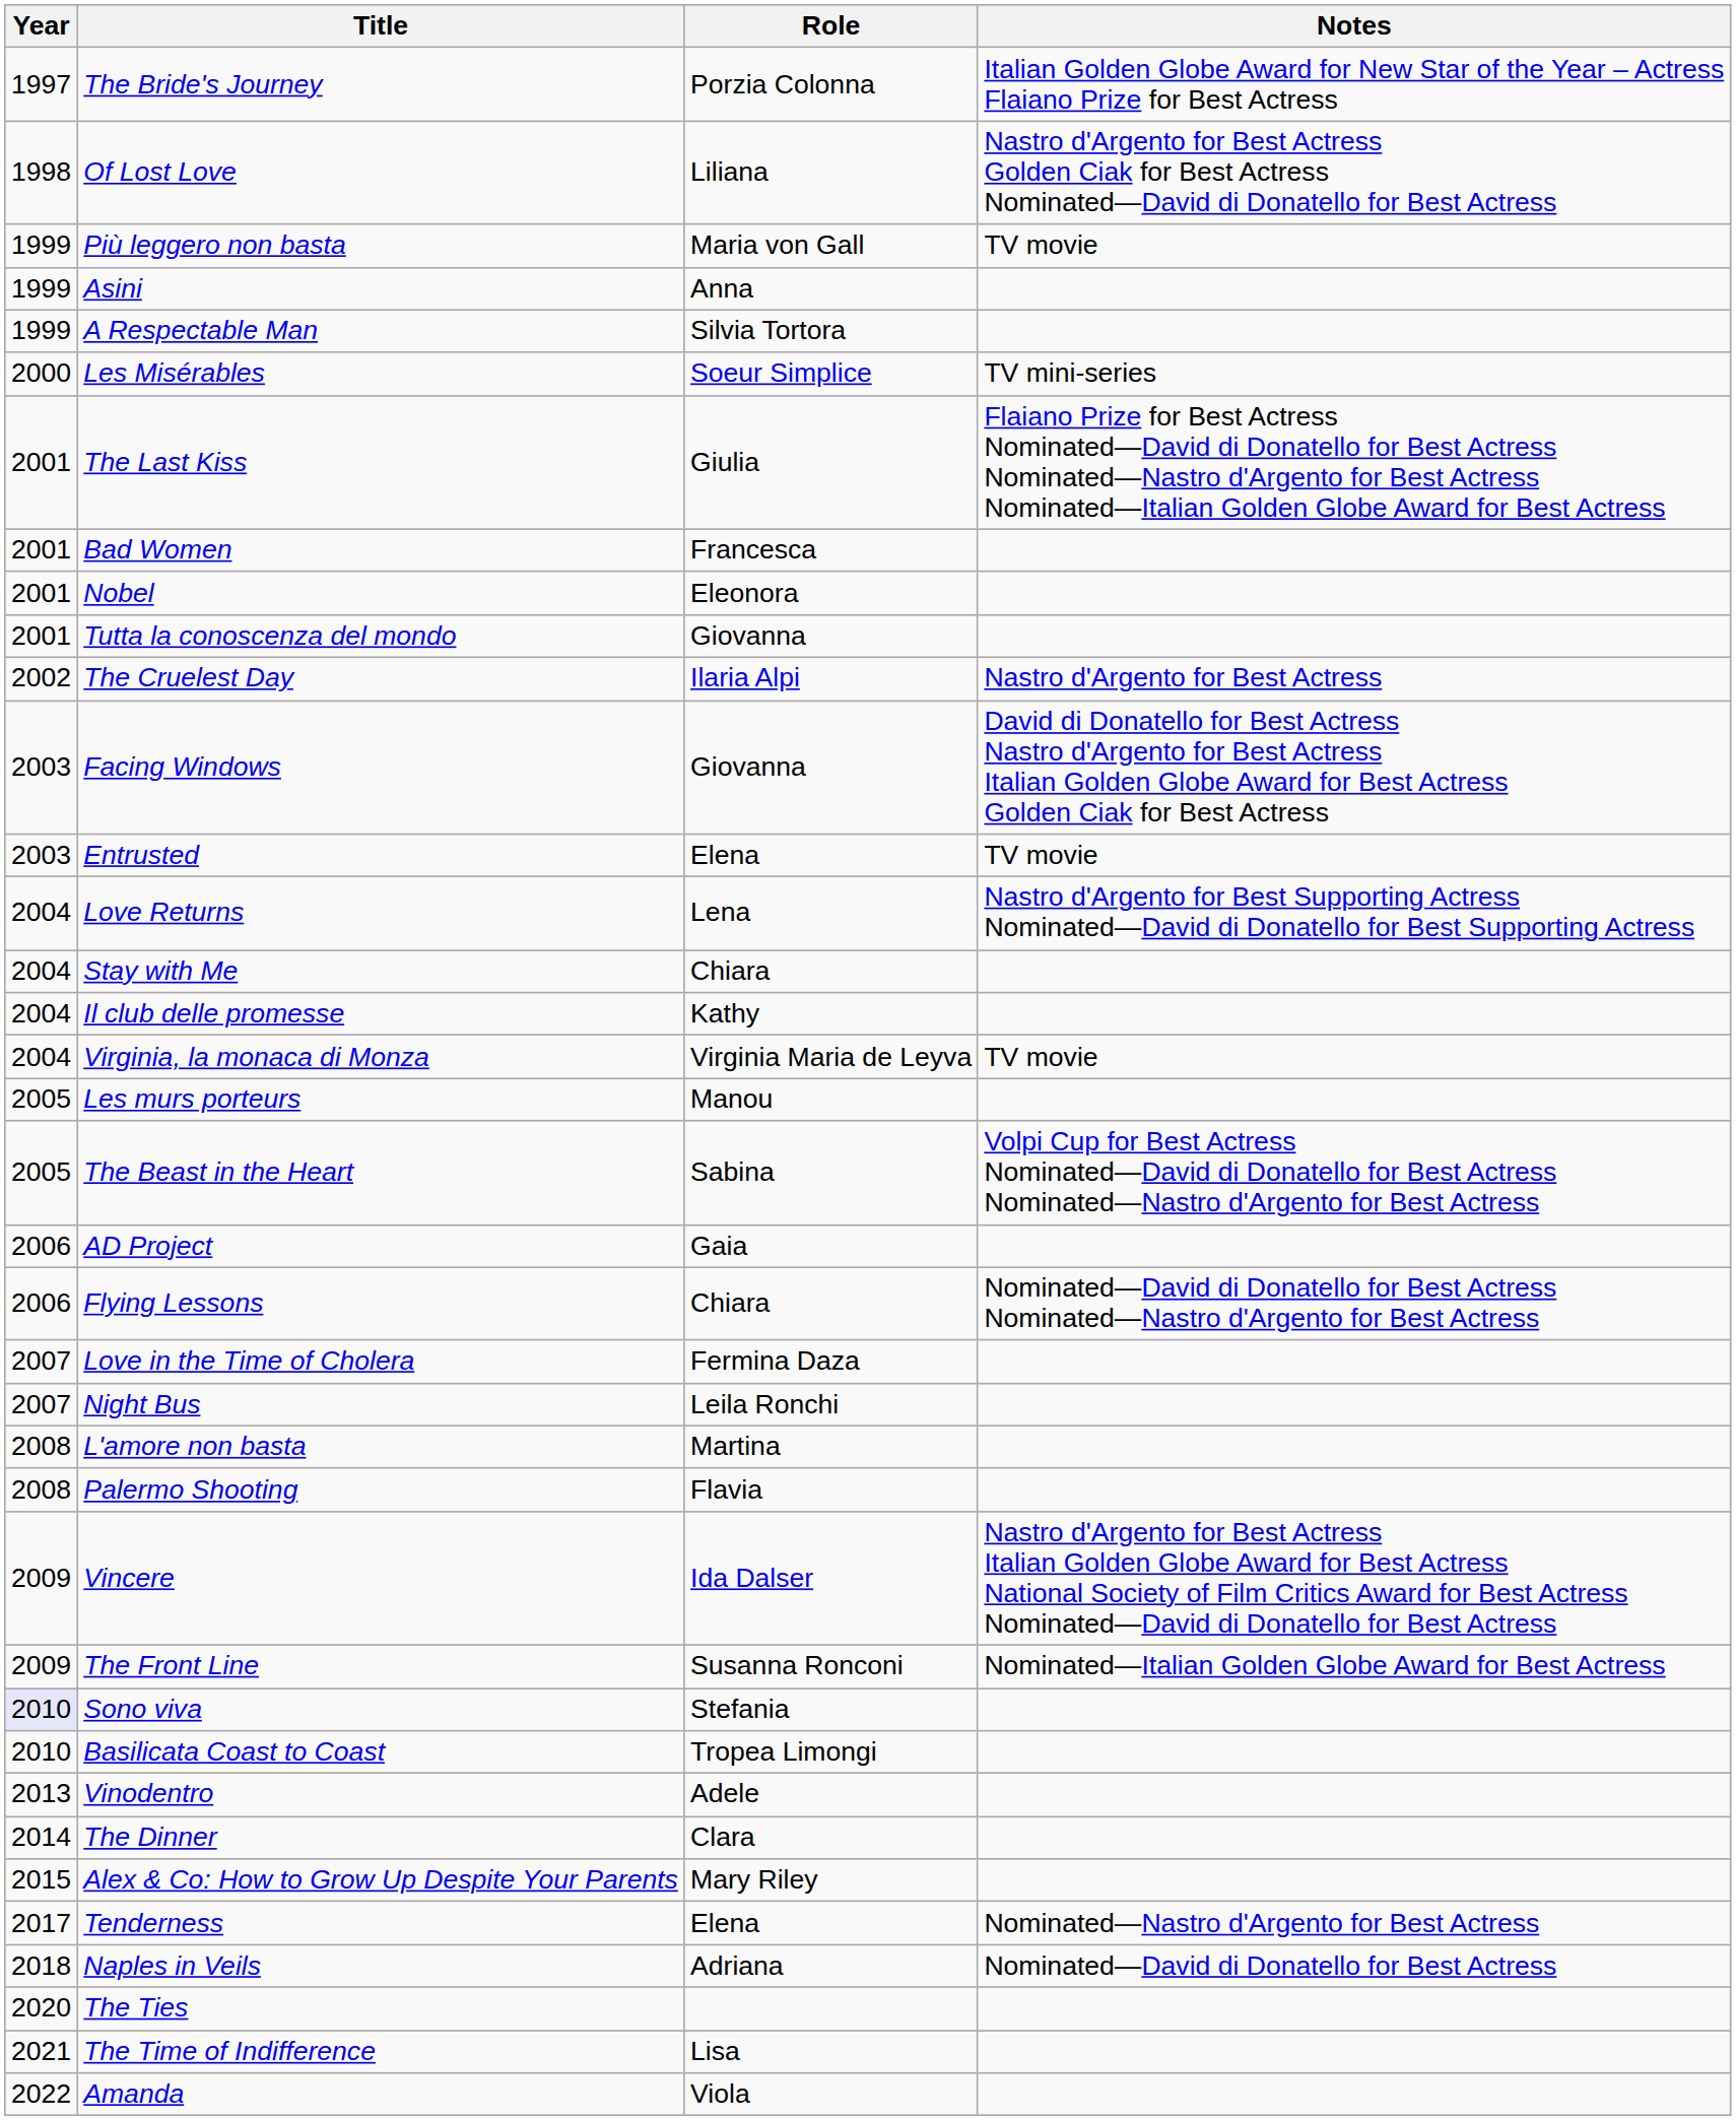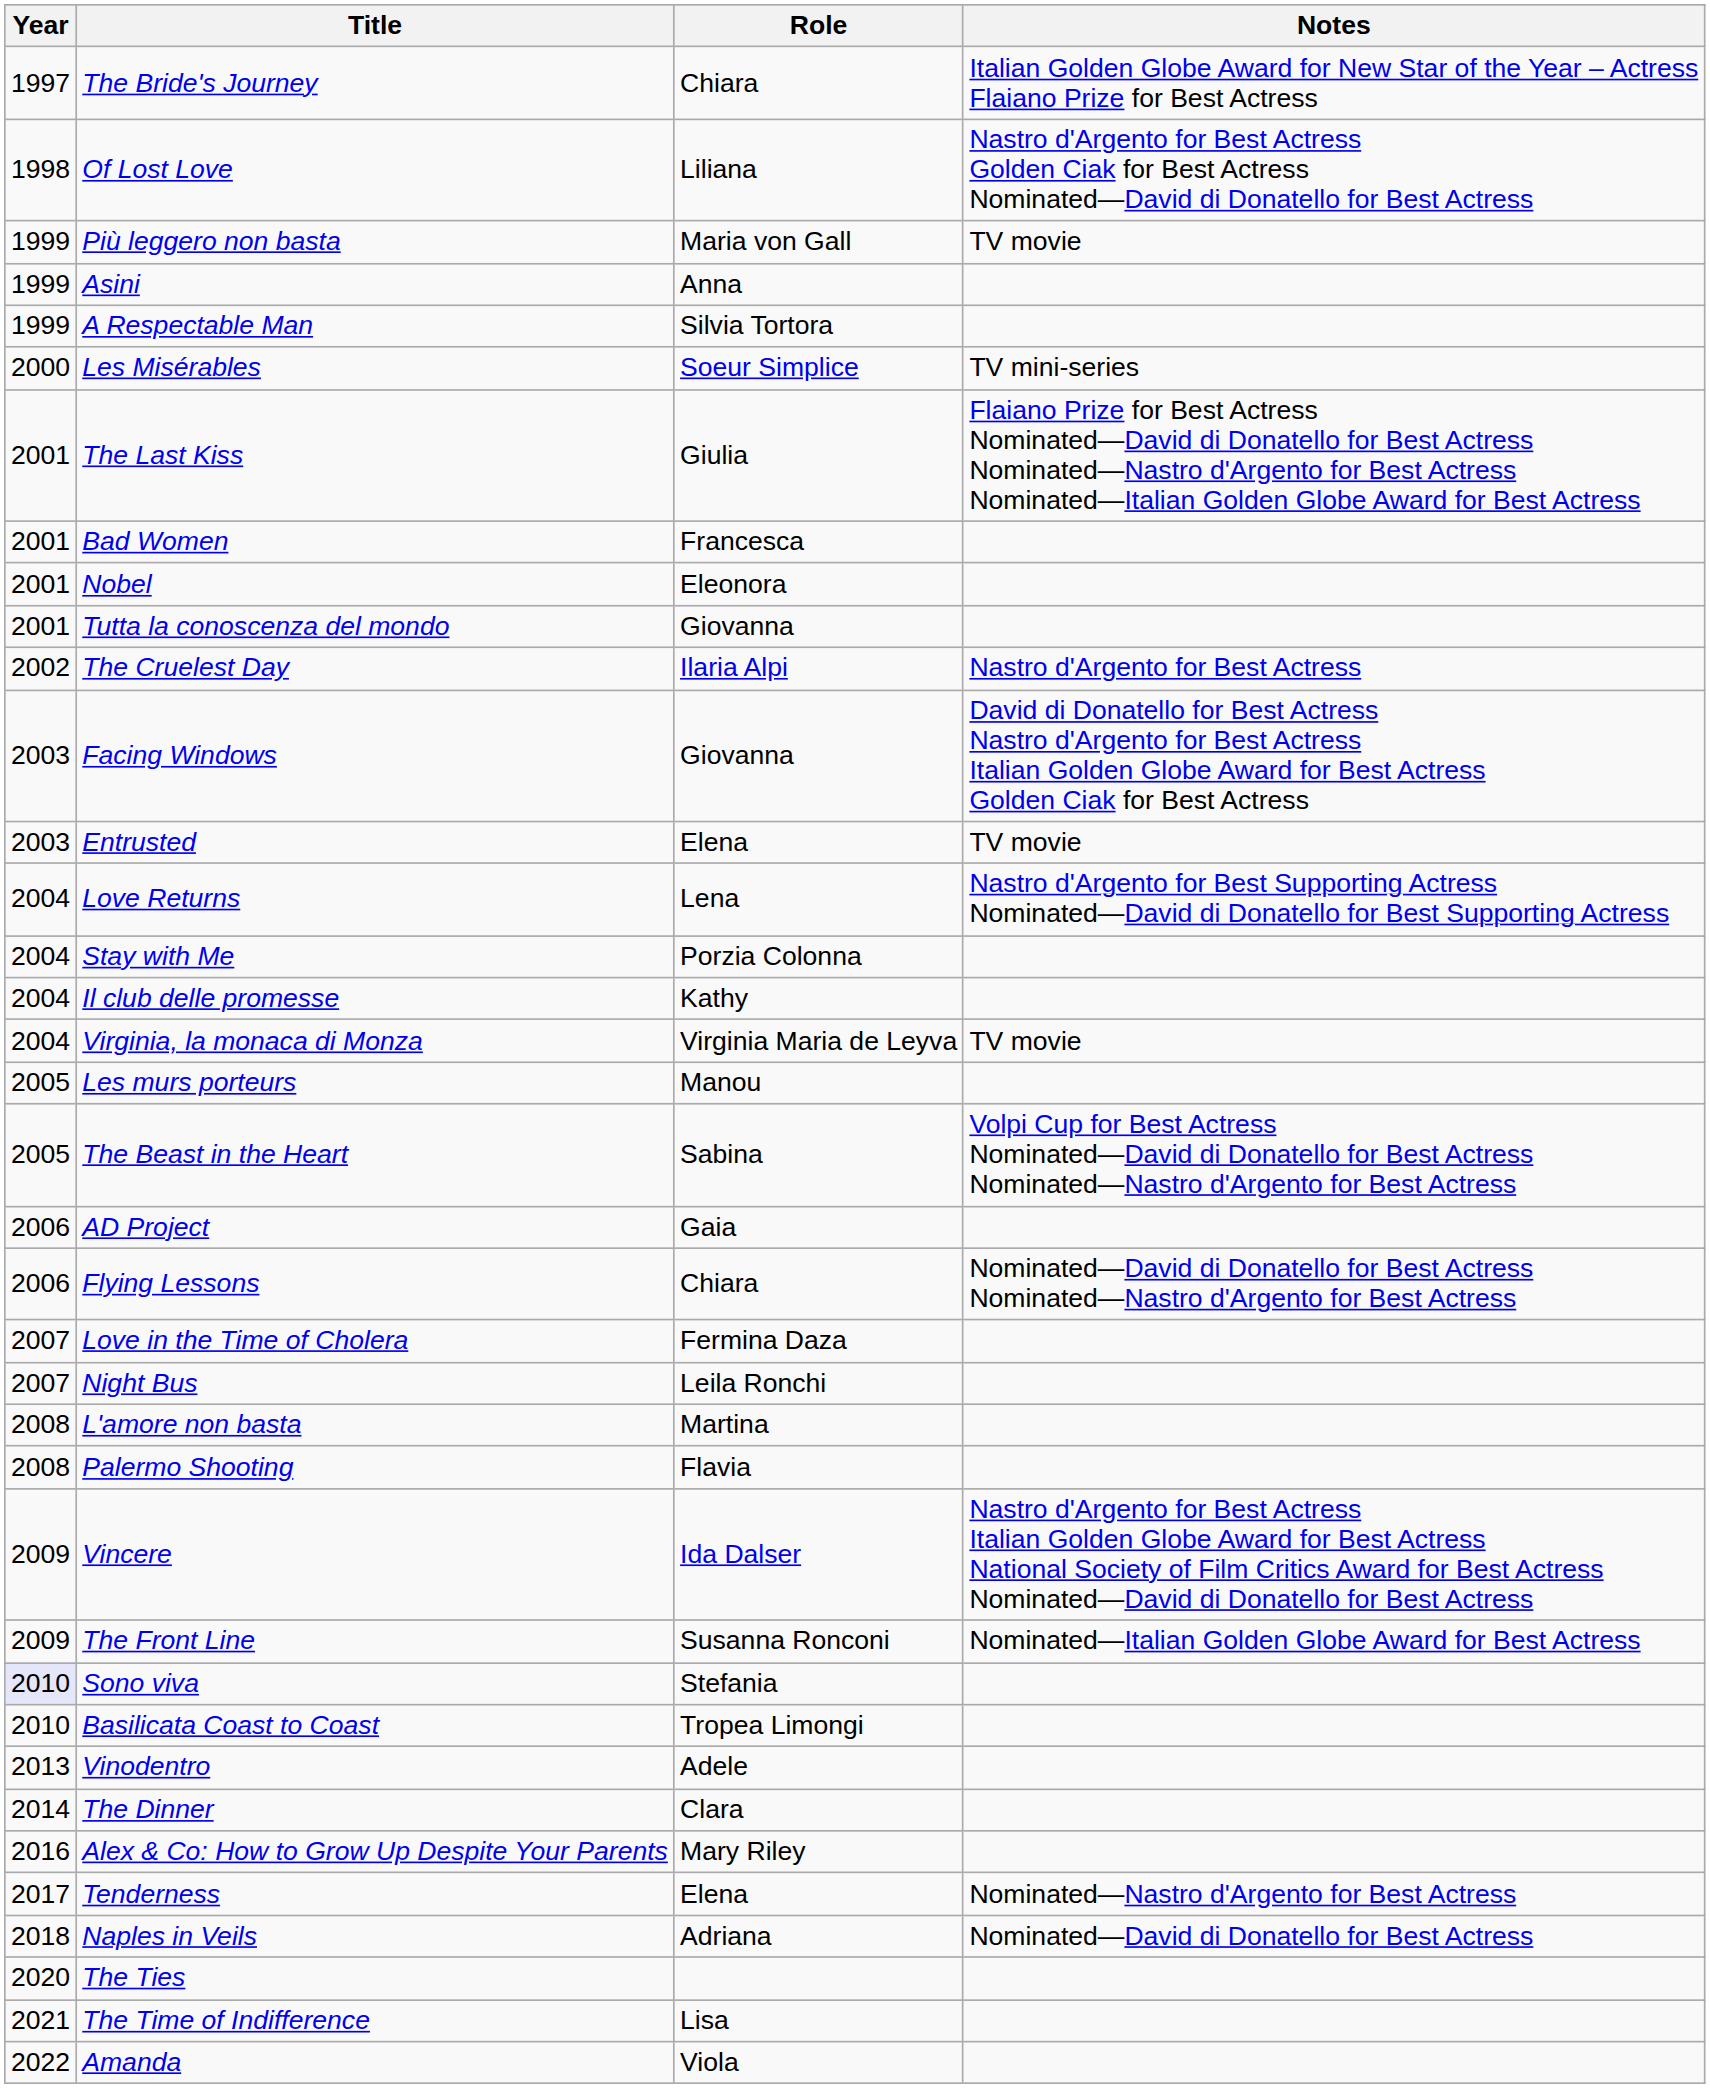The Bride's Journey | Role: Porzia Colonna -> Chiara
Stay with Me | Role: Chiara -> Porzia Colonna
Alex & Co: How to Grow Up Despite Your Parents | Year: 2015 -> 2016
